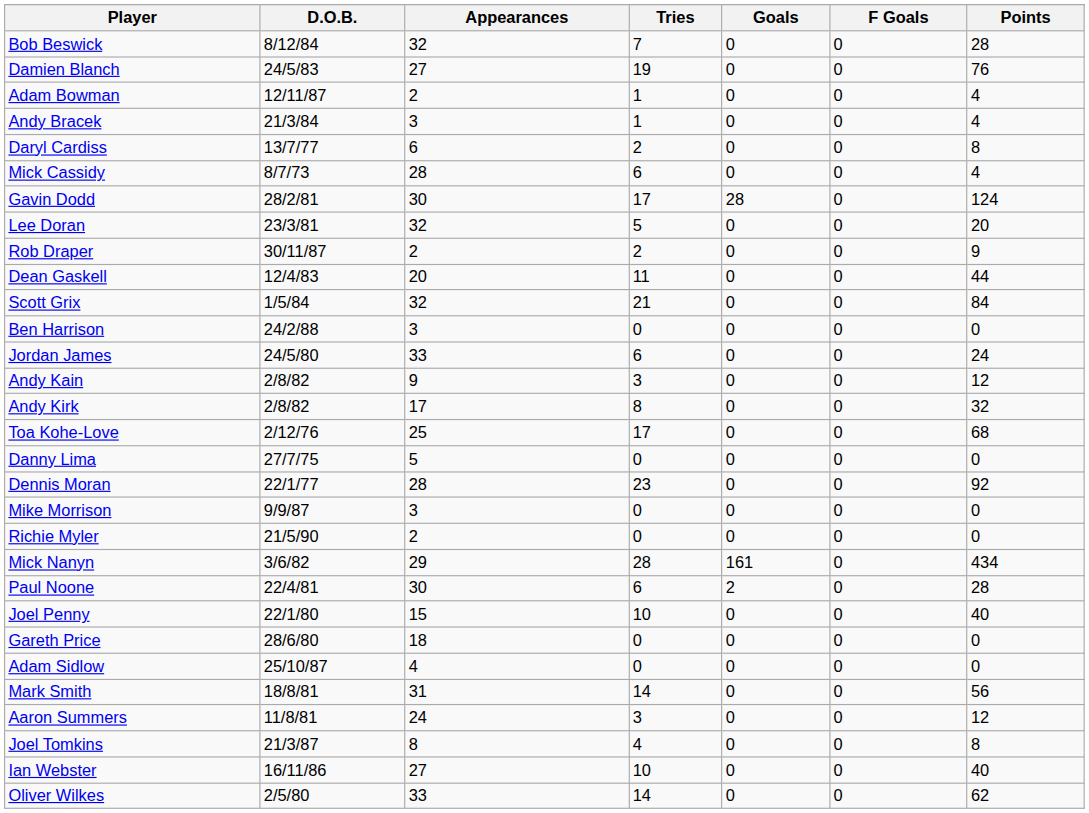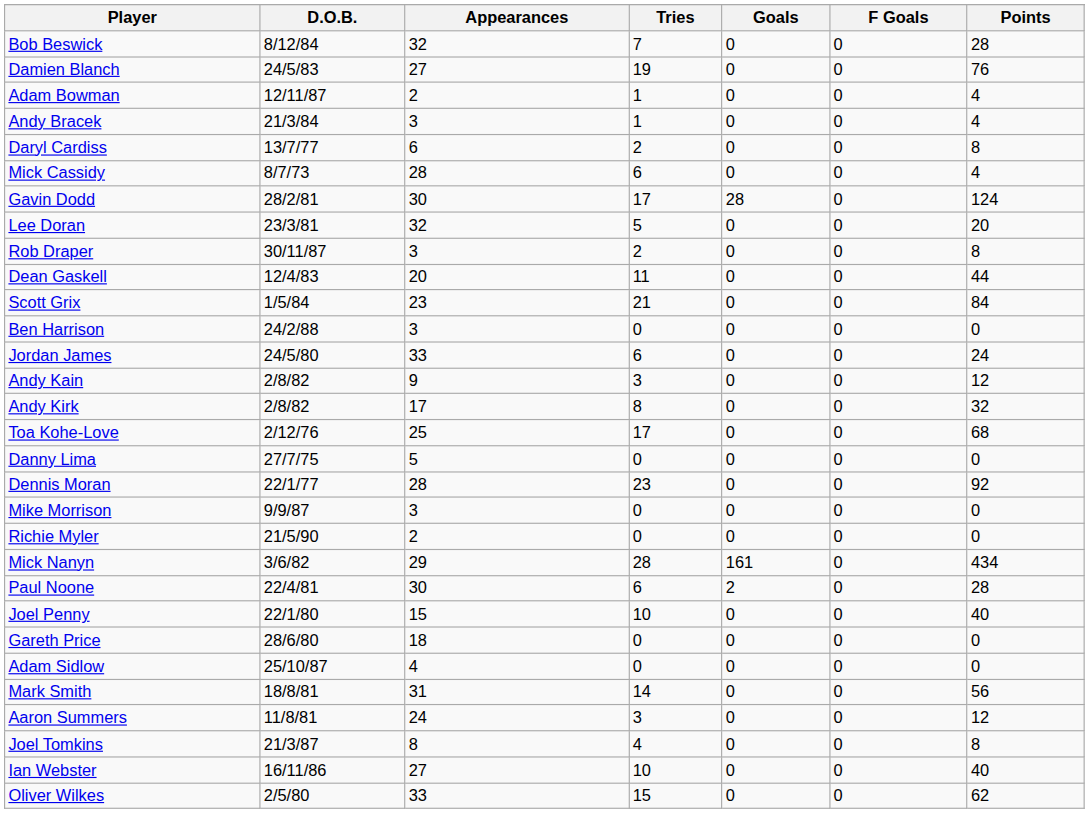Rob Draper | Appearances: 2 -> 3
Rob Draper | Points: 9 -> 8
Scott Grix | Appearances: 32 -> 23
Oliver Wilkes | Tries: 14 -> 15
